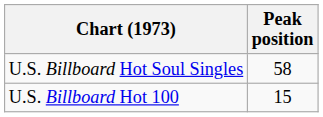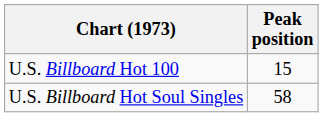rows swapped: U.S. Billboard Hot 100 <-> U.S. Billboard Hot Soul Singles
